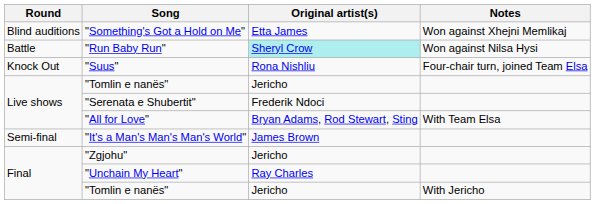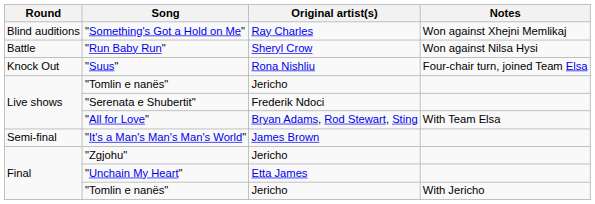"Something's Got a Hold on Me" | Original artist(s): Etta James -> Ray Charles
"Run Baby Run" | Original artist(s): paleturquoise background -> no background
"Unchain My Heart" | Original artist(s): Ray Charles -> Etta James
